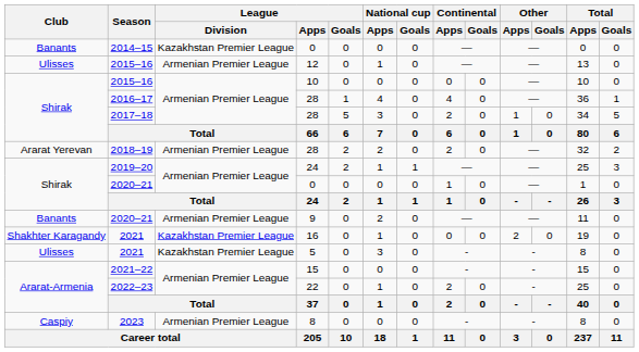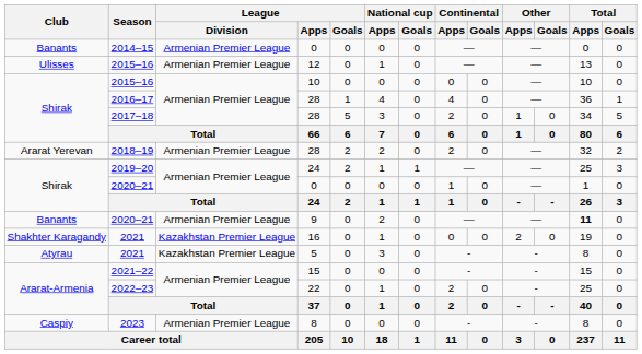2014–15 | League / Division: Kazakhstan Premier League -> Armenian Premier League
2020–21 / 9 | Total / Apps: normal -> bold
2021 / 5 | Club: Ulisses -> Atyrau
